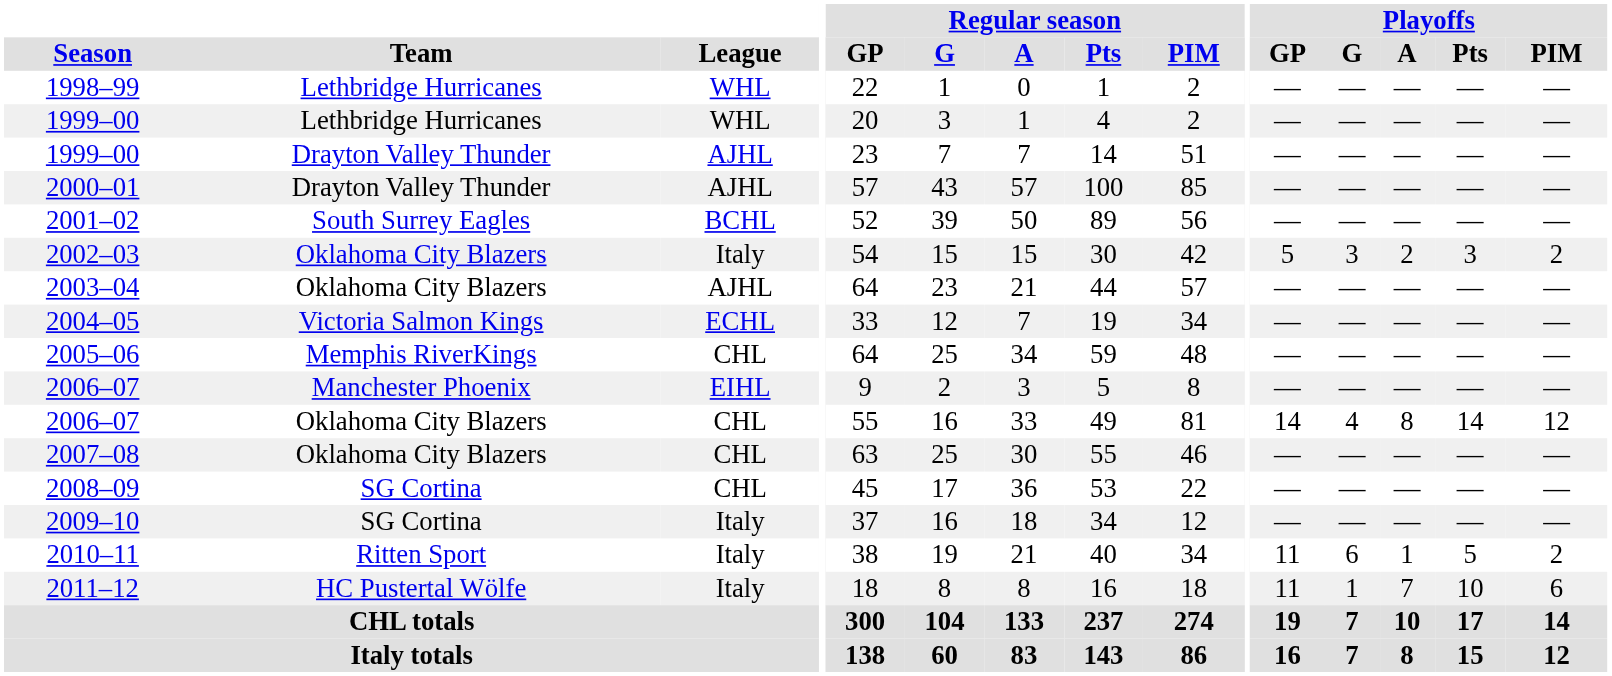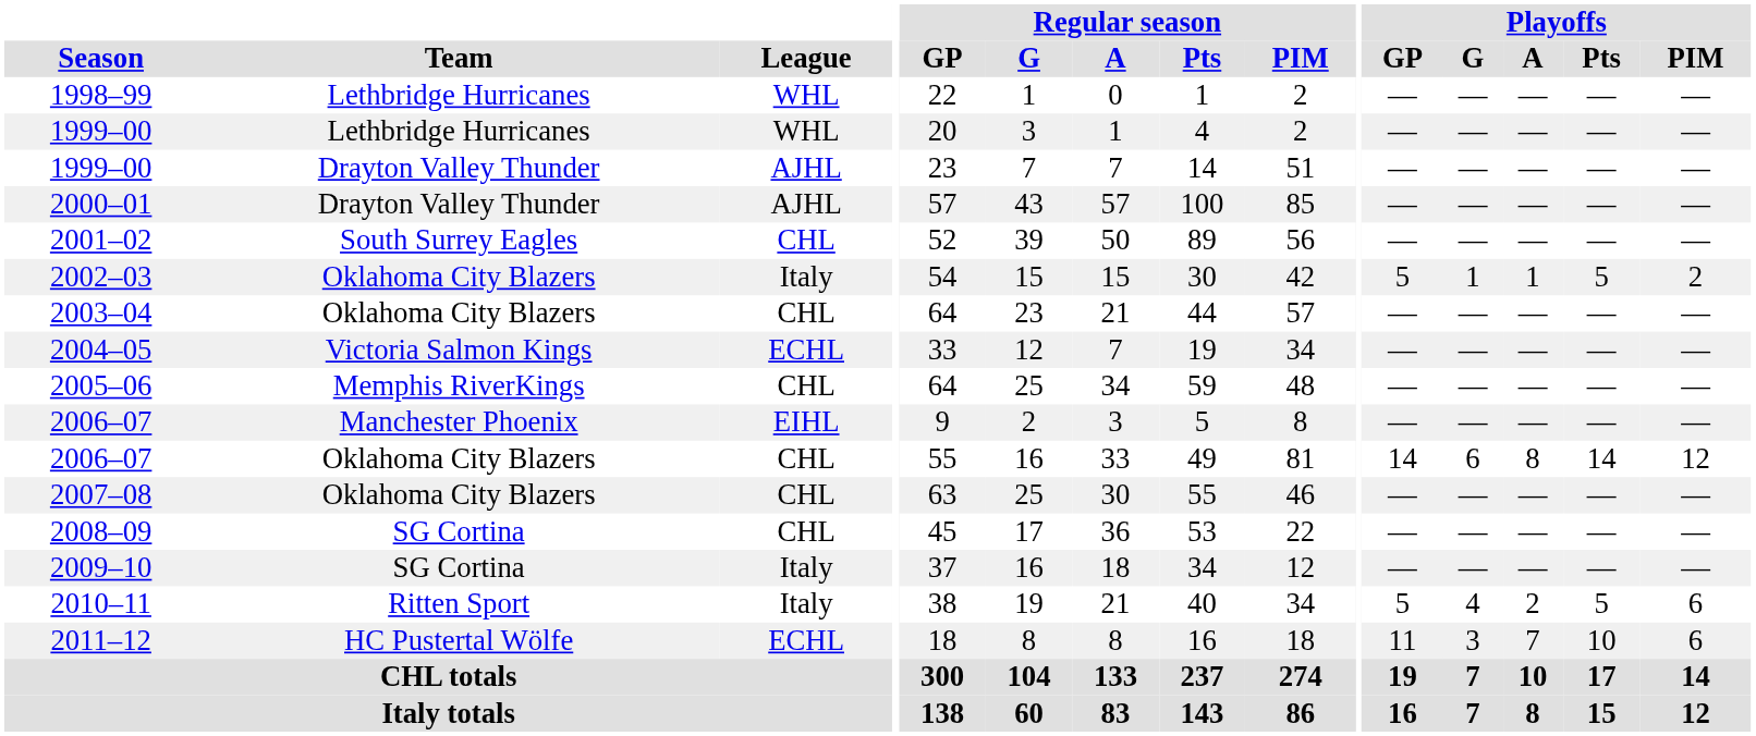2001–02 | League: BCHL -> CHL
2002–03 | Playoffs / G: 3 -> 1
2002–03 | Playoffs / A: 2 -> 1
2002–03 | Playoffs / Pts: 3 -> 5
2003–04 | League: AJHL -> CHL
2006–07 / Oklahoma City Blazers | Playoffs / G: 4 -> 6
2010–11 | Playoffs / GP: 11 -> 5
2010–11 | Playoffs / G: 6 -> 4
2010–11 | Playoffs / A: 1 -> 2
2010–11 | Playoffs / PIM: 2 -> 6
2011–12 | League: Italy -> ECHL
2011–12 | Playoffs / G: 1 -> 3
